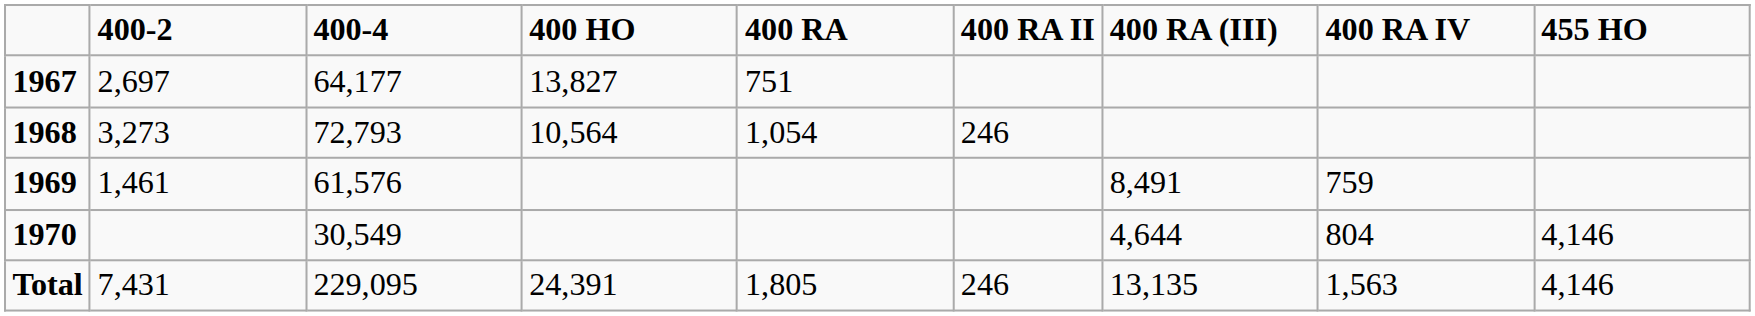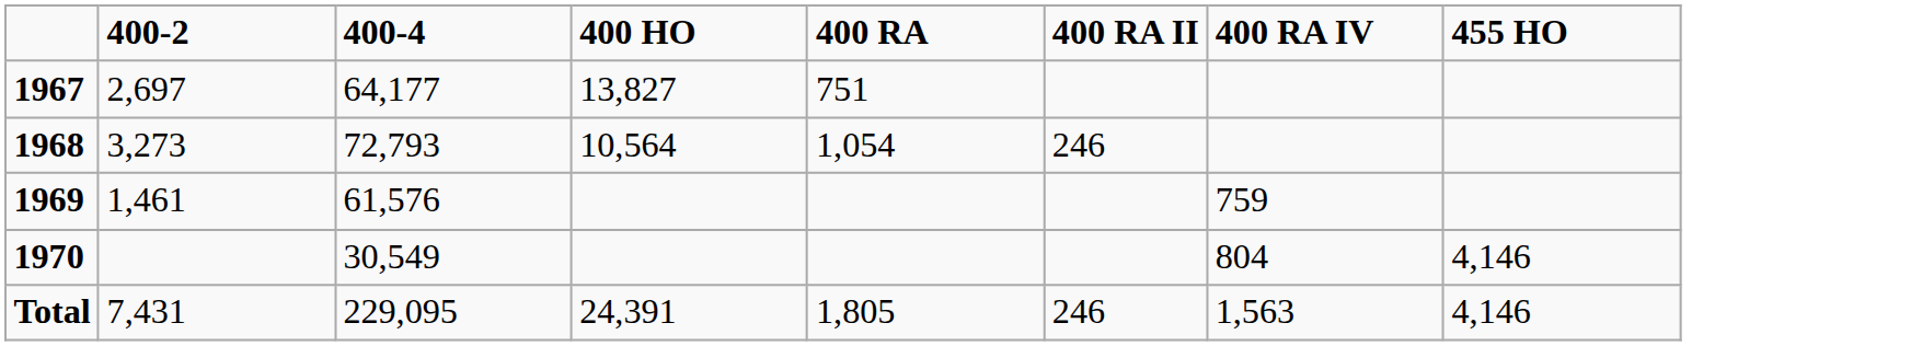- column: 400 RA (III) | 8,491 | 4,644 | 13,135
